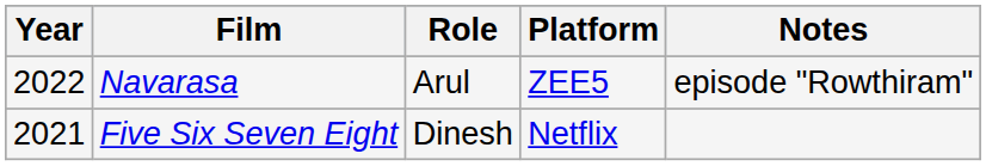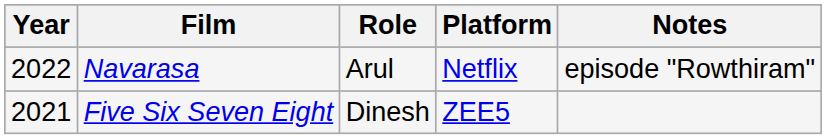Navarasa | Platform: ZEE5 -> Netflix
Five Six Seven Eight | Platform: Netflix -> ZEE5
